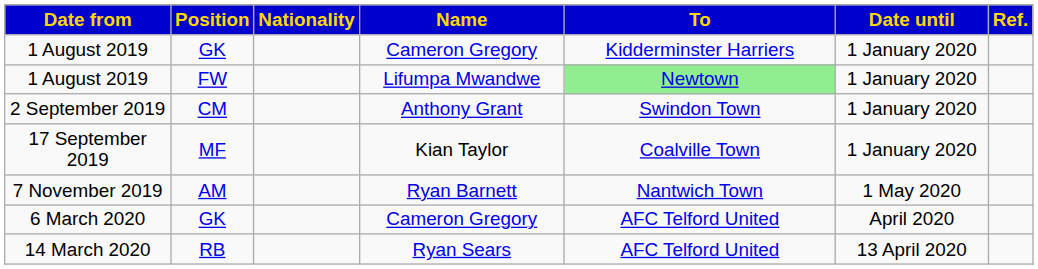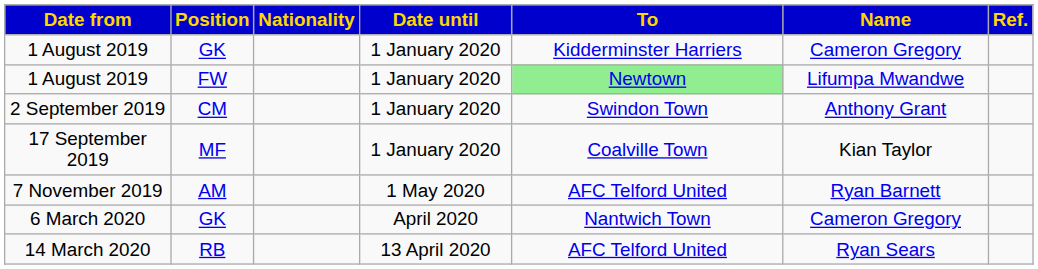columns swapped: Name <-> Date until
7 November 2019 | To: Nantwich Town -> AFC Telford United
6 March 2020 | To: AFC Telford United -> Nantwich Town
